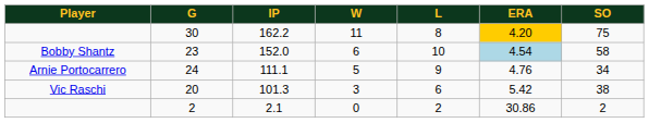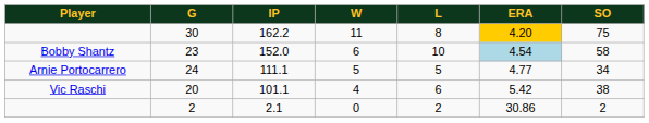24 | L: 9 -> 5
24 | ERA: 4.76 -> 4.77
20 | IP: 101.3 -> 101.1
20 | W: 3 -> 4
